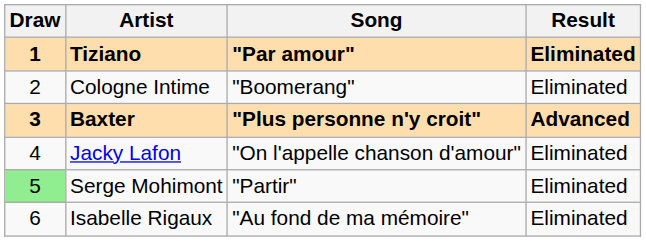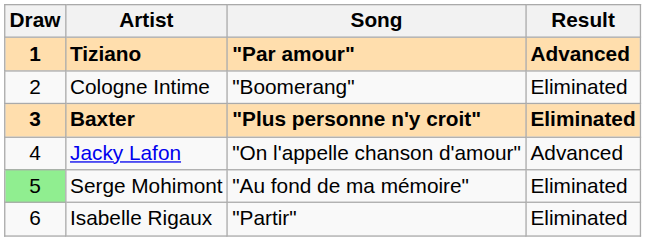Tiziano | Result: Eliminated -> Advanced
Baxter | Result: Advanced -> Eliminated
Jacky Lafon | Result: Eliminated -> Advanced
Serge Mohimont | Song: "Partir" -> "Au fond de ma mémoire"
Isabelle Rigaux | Song: "Au fond de ma mémoire" -> "Partir"
